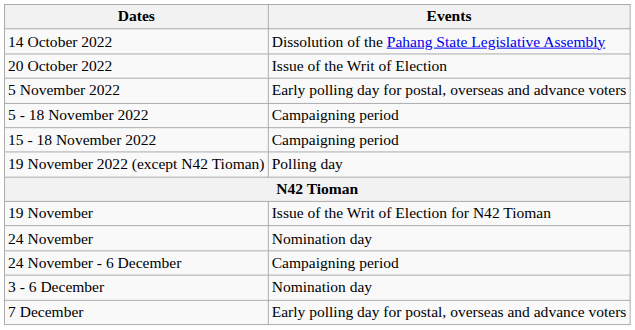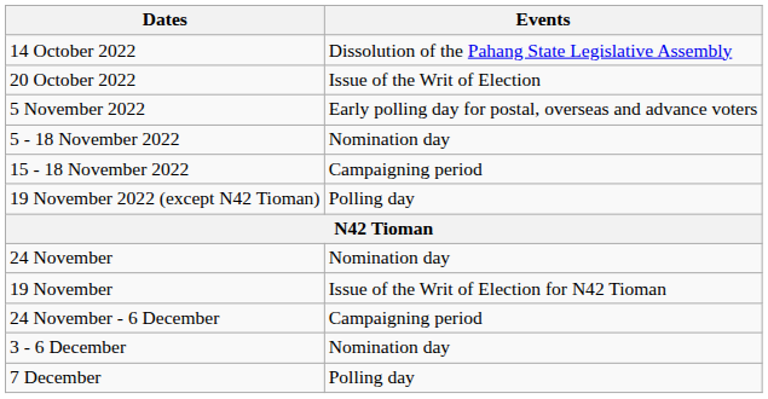5 - 18 November 2022 | Events: Campaigning period -> Nomination day
rows swapped: 19 November <-> 24 November
7 December | Events: Early polling day for postal, overseas and advance voters -> Polling day
